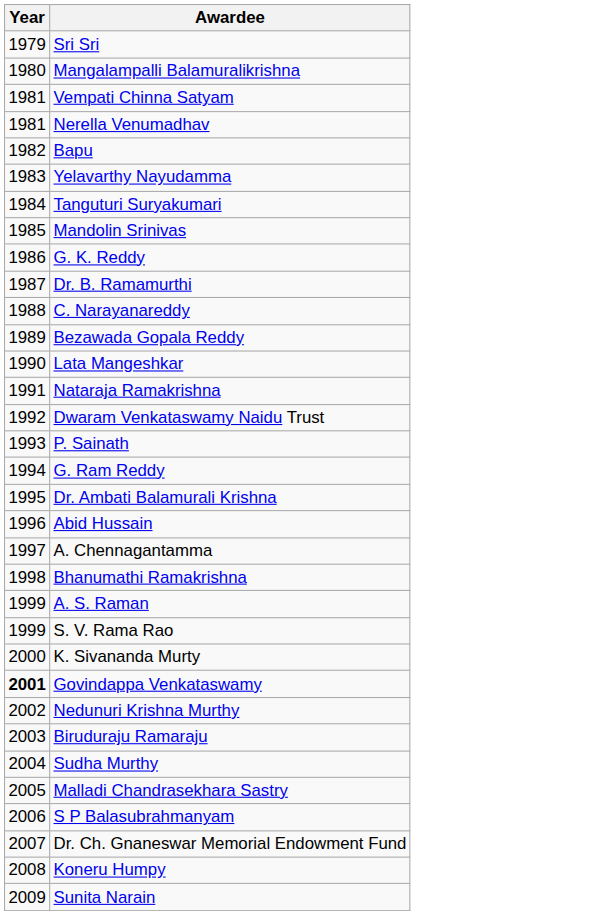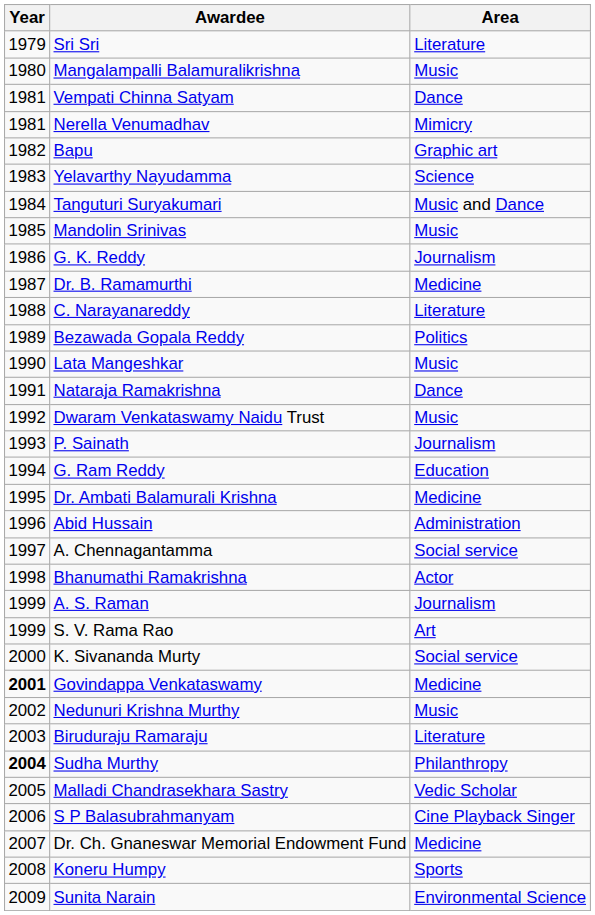+ column: Area | Literature | Music | Dance | Mimicry | Graphic art | Science | Music and Dance | Music | Journalism | Medicine | Literature | Politics | Music | Dance | Music | Journalism | Education | Medicine | Administration | Social service | Actor | Journalism | Art | Social service | Medicine | Music | Literature | Philanthropy | Vedic Scholar | Cine Playback Singer | Medicine | Sports | Environmental Science
Sudha Murthy | Year: normal -> bold
